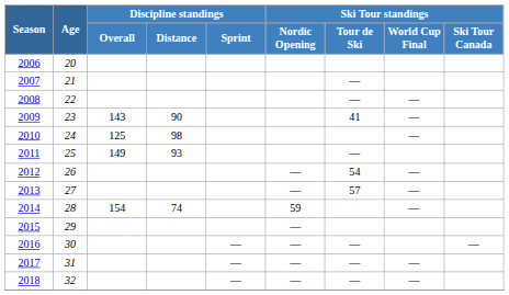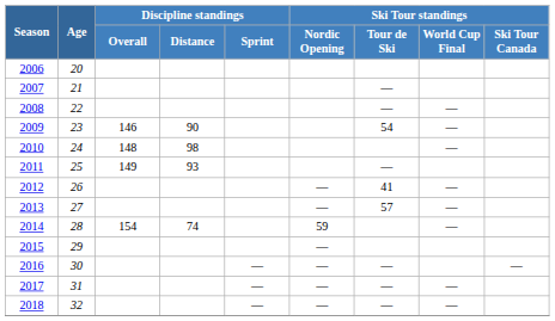2009 | Discipline standings / Overall: 143 -> 146
2009 | Ski Tour standings / Tour de Ski: 41 -> 54
2010 | Discipline standings / Overall: 125 -> 148
2012 | Ski Tour standings / Tour de Ski: 54 -> 41
